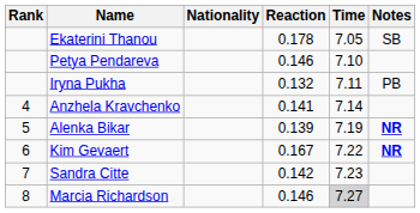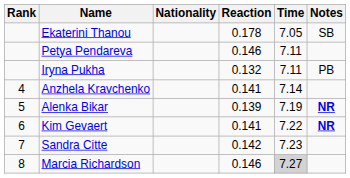Petya Pendareva | Time: 7.10 -> 7.11
Kim Gevaert | Reaction: 0.167 -> 0.141
